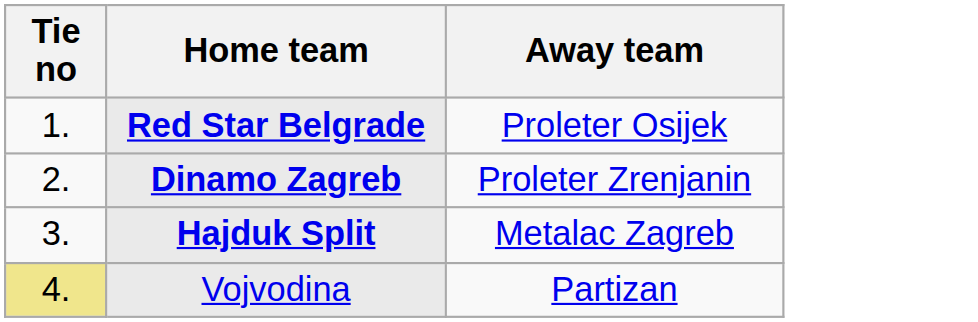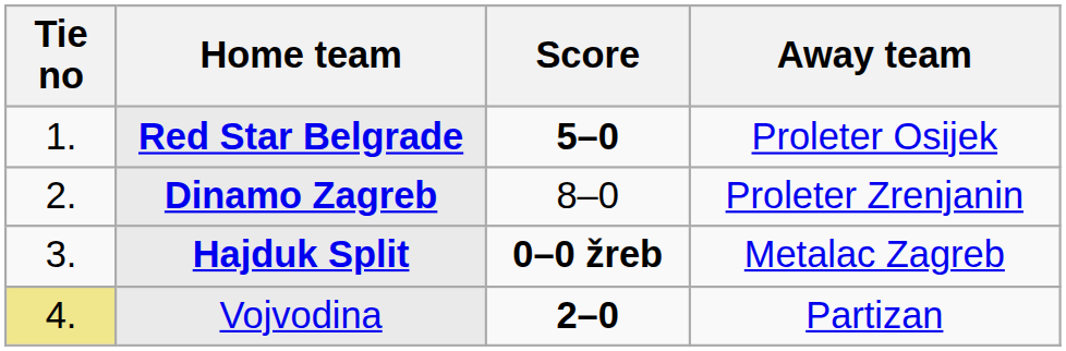+ column: Score | 5–0 | 8–0 | 0–0 žreb | 2–0
